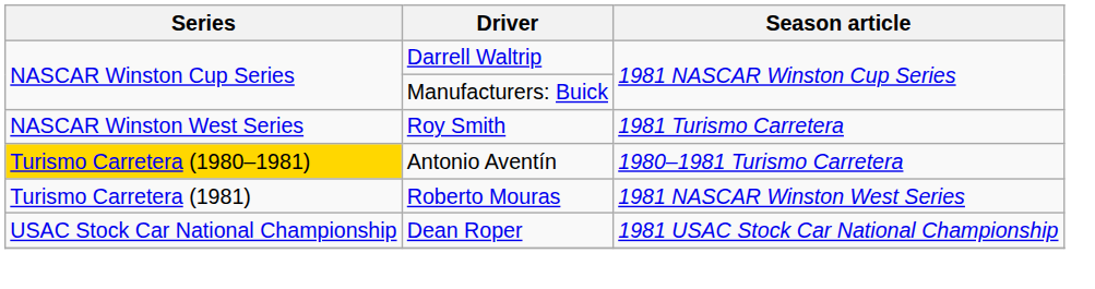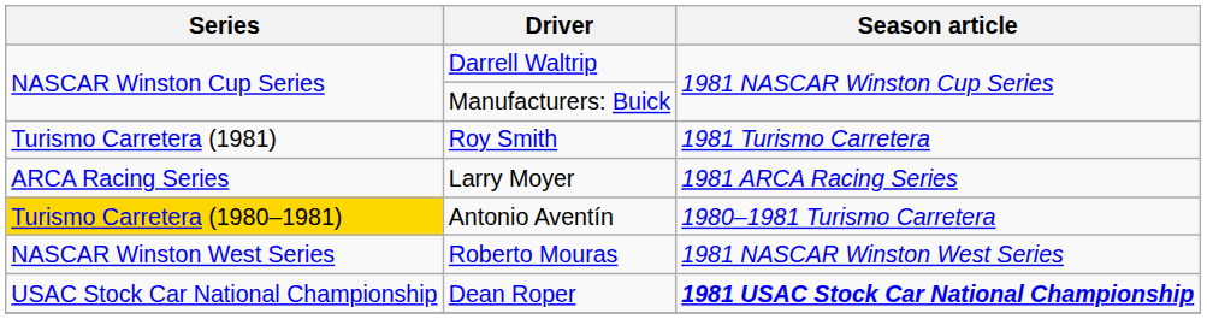Roy Smith | Series: NASCAR Winston West Series -> Turismo Carretera (1981)
+ row: ARCA Racing Series | Larry Moyer | 1981 ARCA Racing Series
Roberto Mouras | Series: Turismo Carretera (1981) -> NASCAR Winston West Series
Dean Roper | Season article: normal -> bold
